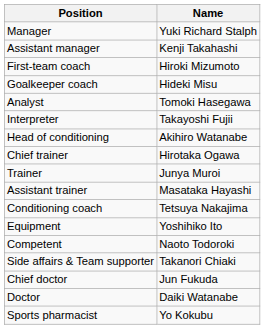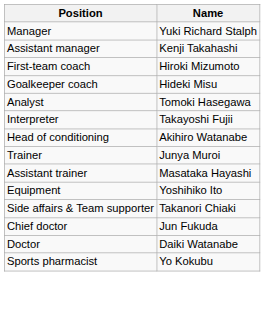- row: Chief trainer | Hirotaka Ogawa
- row: Conditioning coach | Tetsuya Nakajima
- row: Competent | Naoto Todoroki
